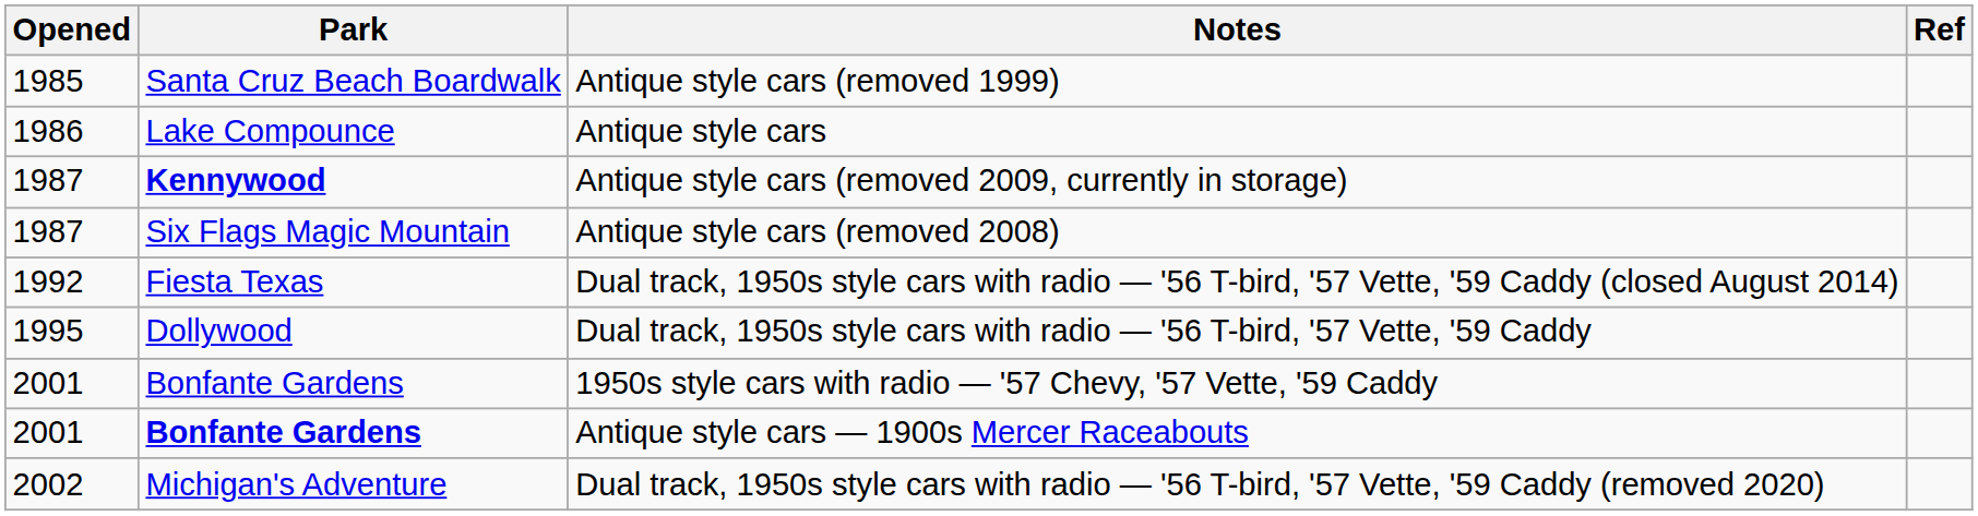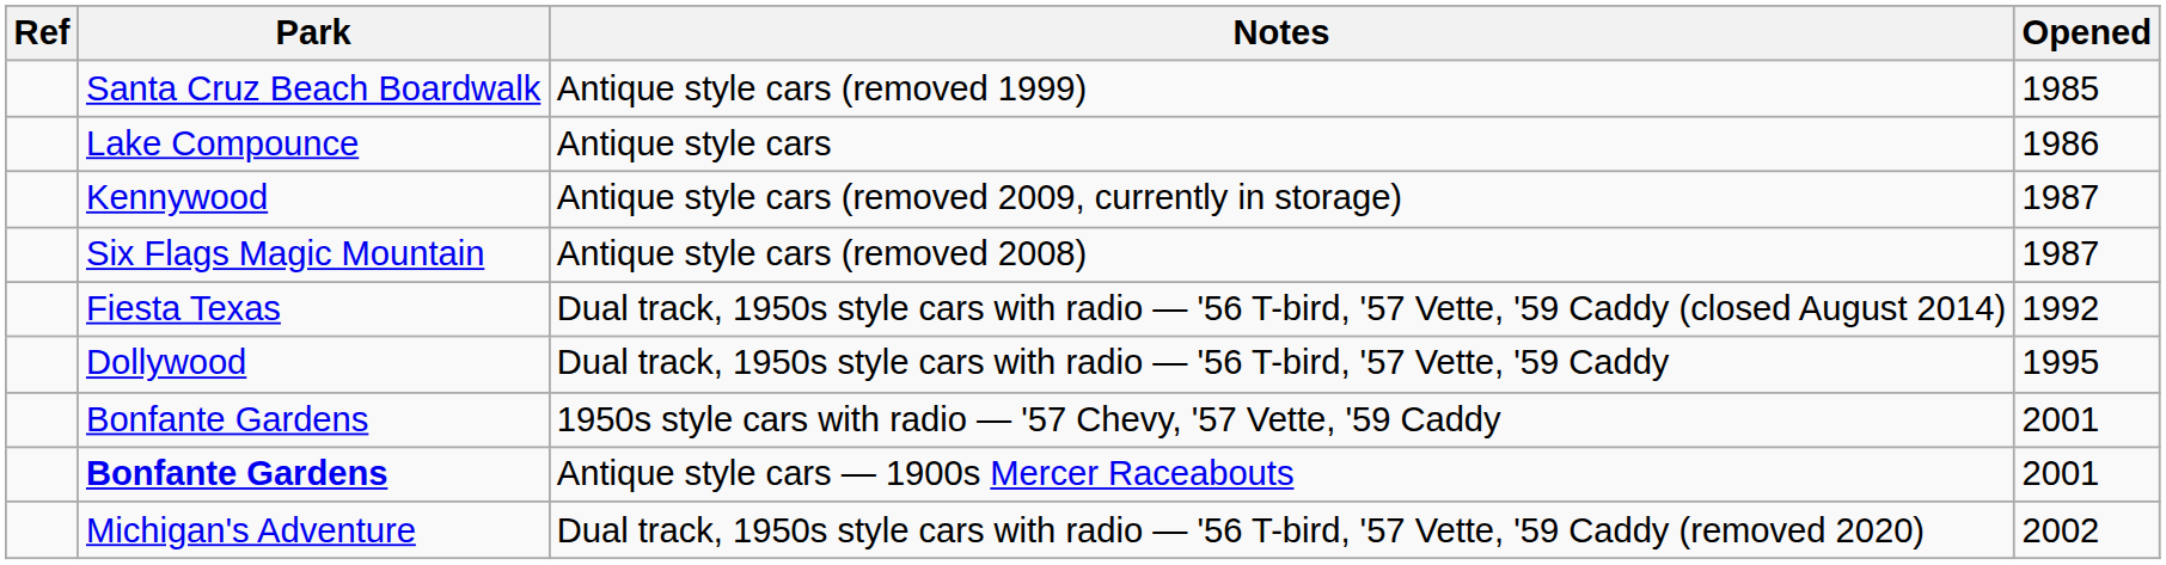columns swapped: Opened <-> Ref
Antique style cars (removed 2009, currently in storage) | Park: bold -> normal
